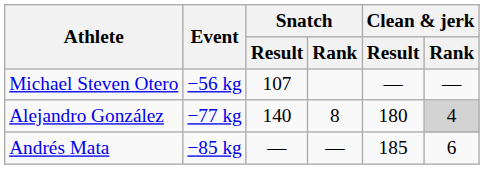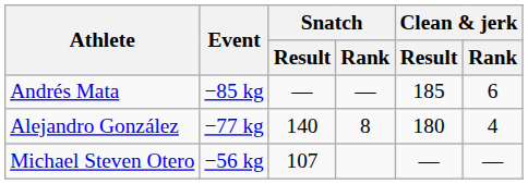rows swapped: Michael Steven Otero <-> Andrés Mata
Alejandro González | Clean & jerk / Rank: lightgrey background -> no background
